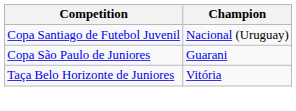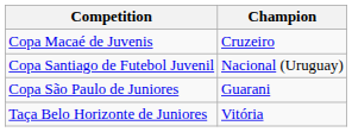+ row: Copa Macaé de Juvenis | Cruzeiro
